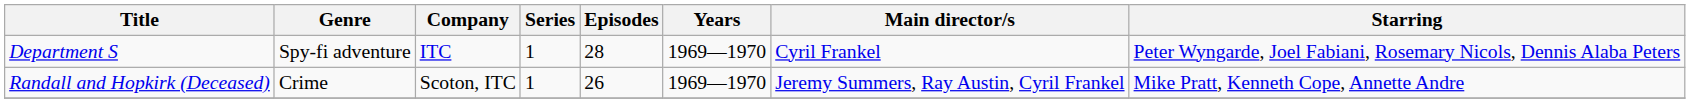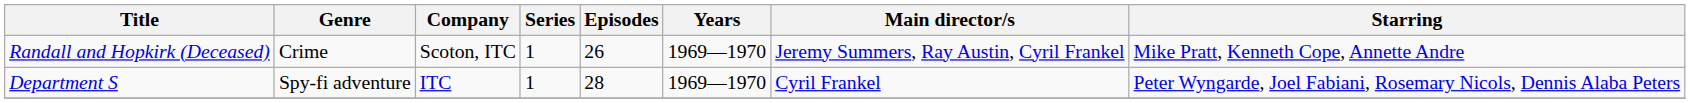rows swapped: Department S <-> Randall and Hopkirk (Deceased)
